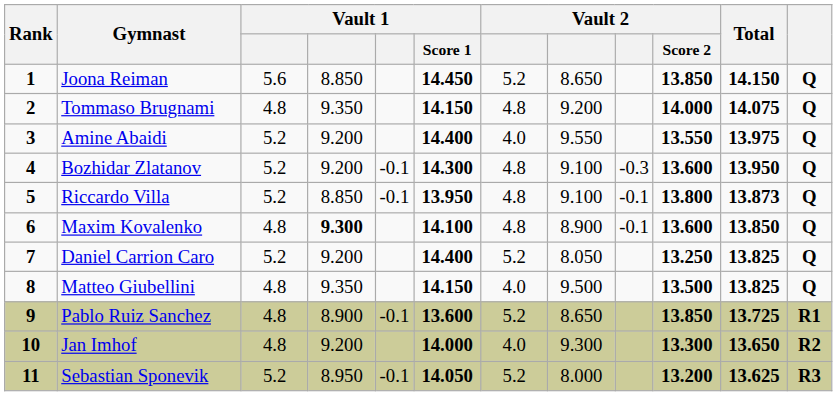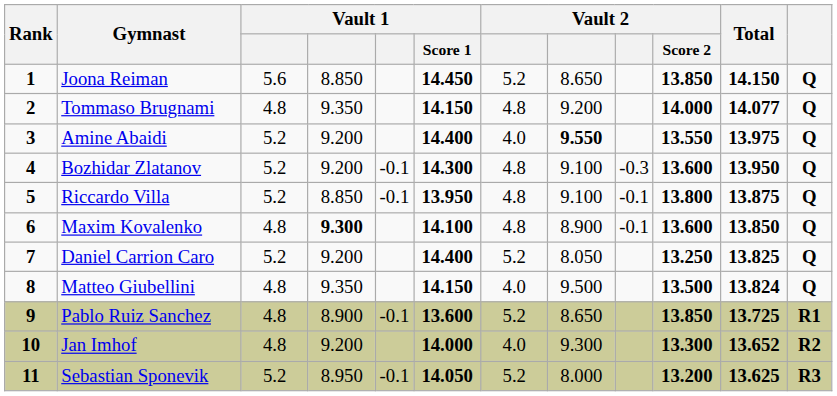Tommaso Brugnami | Total: 14.075 -> 14.077
Amine Abaidi | column 8: normal -> bold
Riccardo Villa | Total: 13.873 -> 13.875
Matteo Giubellini | Total: 13.825 -> 13.824
Jan Imhof | Total: 13.650 -> 13.652
